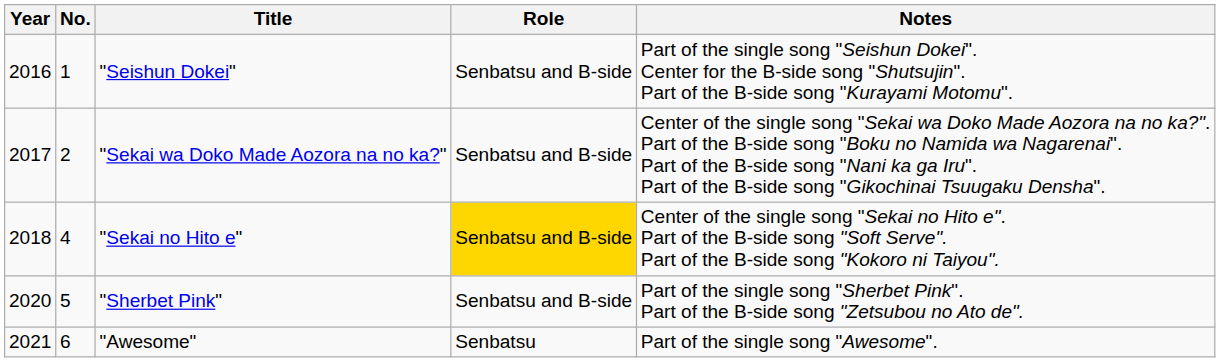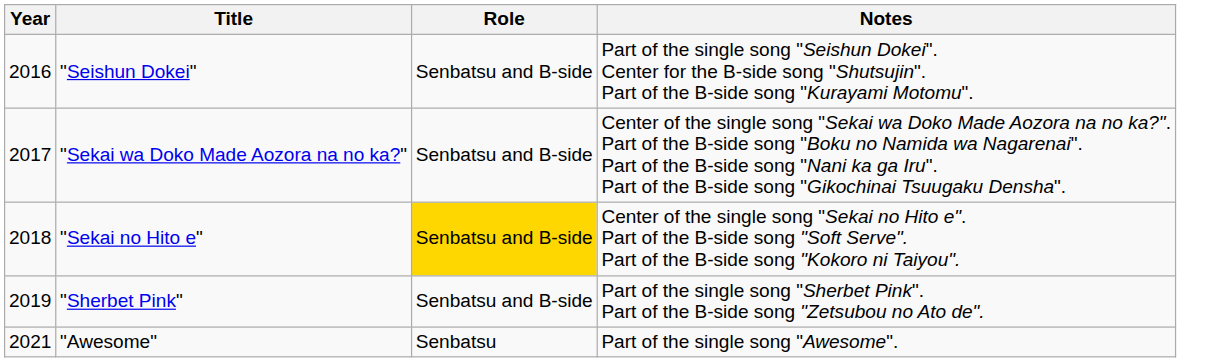- column: No. | 1 | 2 | 4 | 5 | 6
"Sherbet Pink" | Year: 2020 -> 2019
